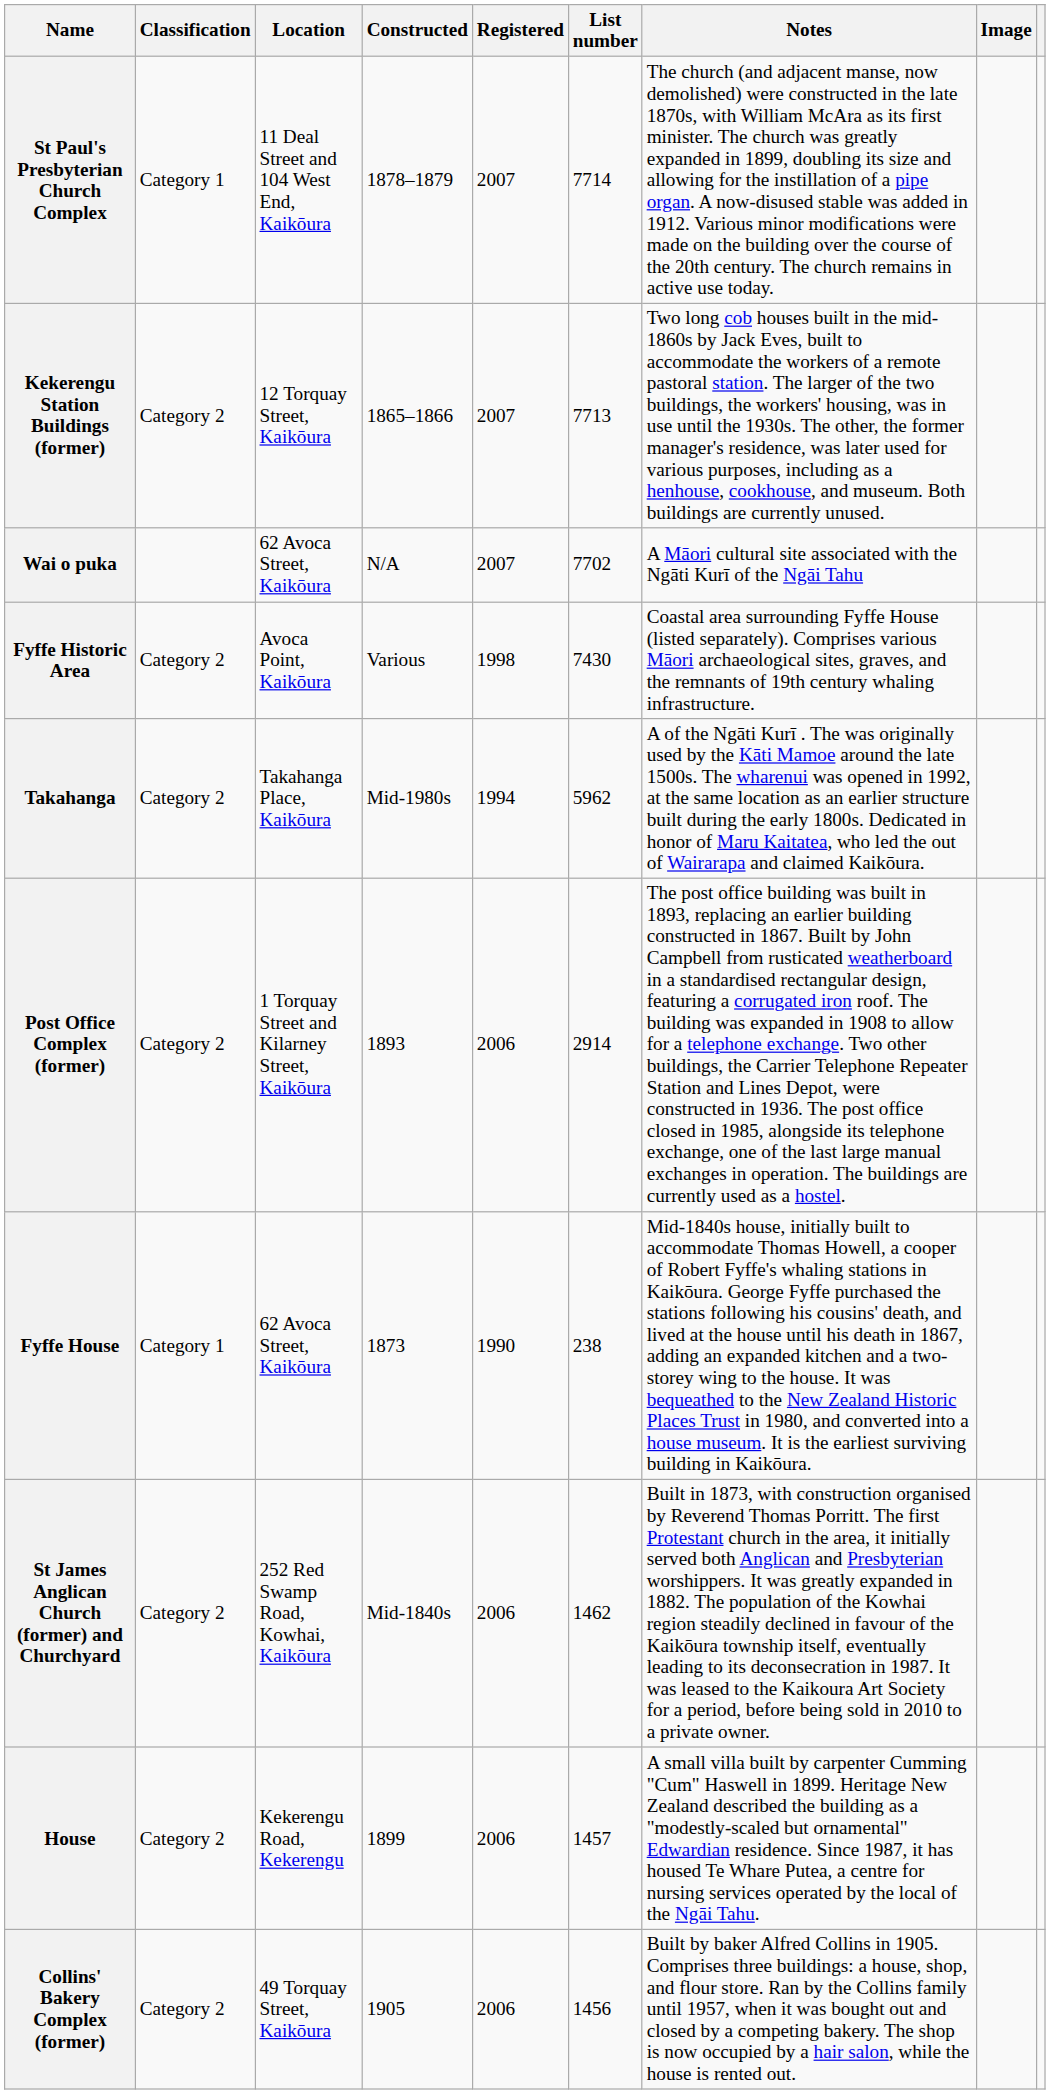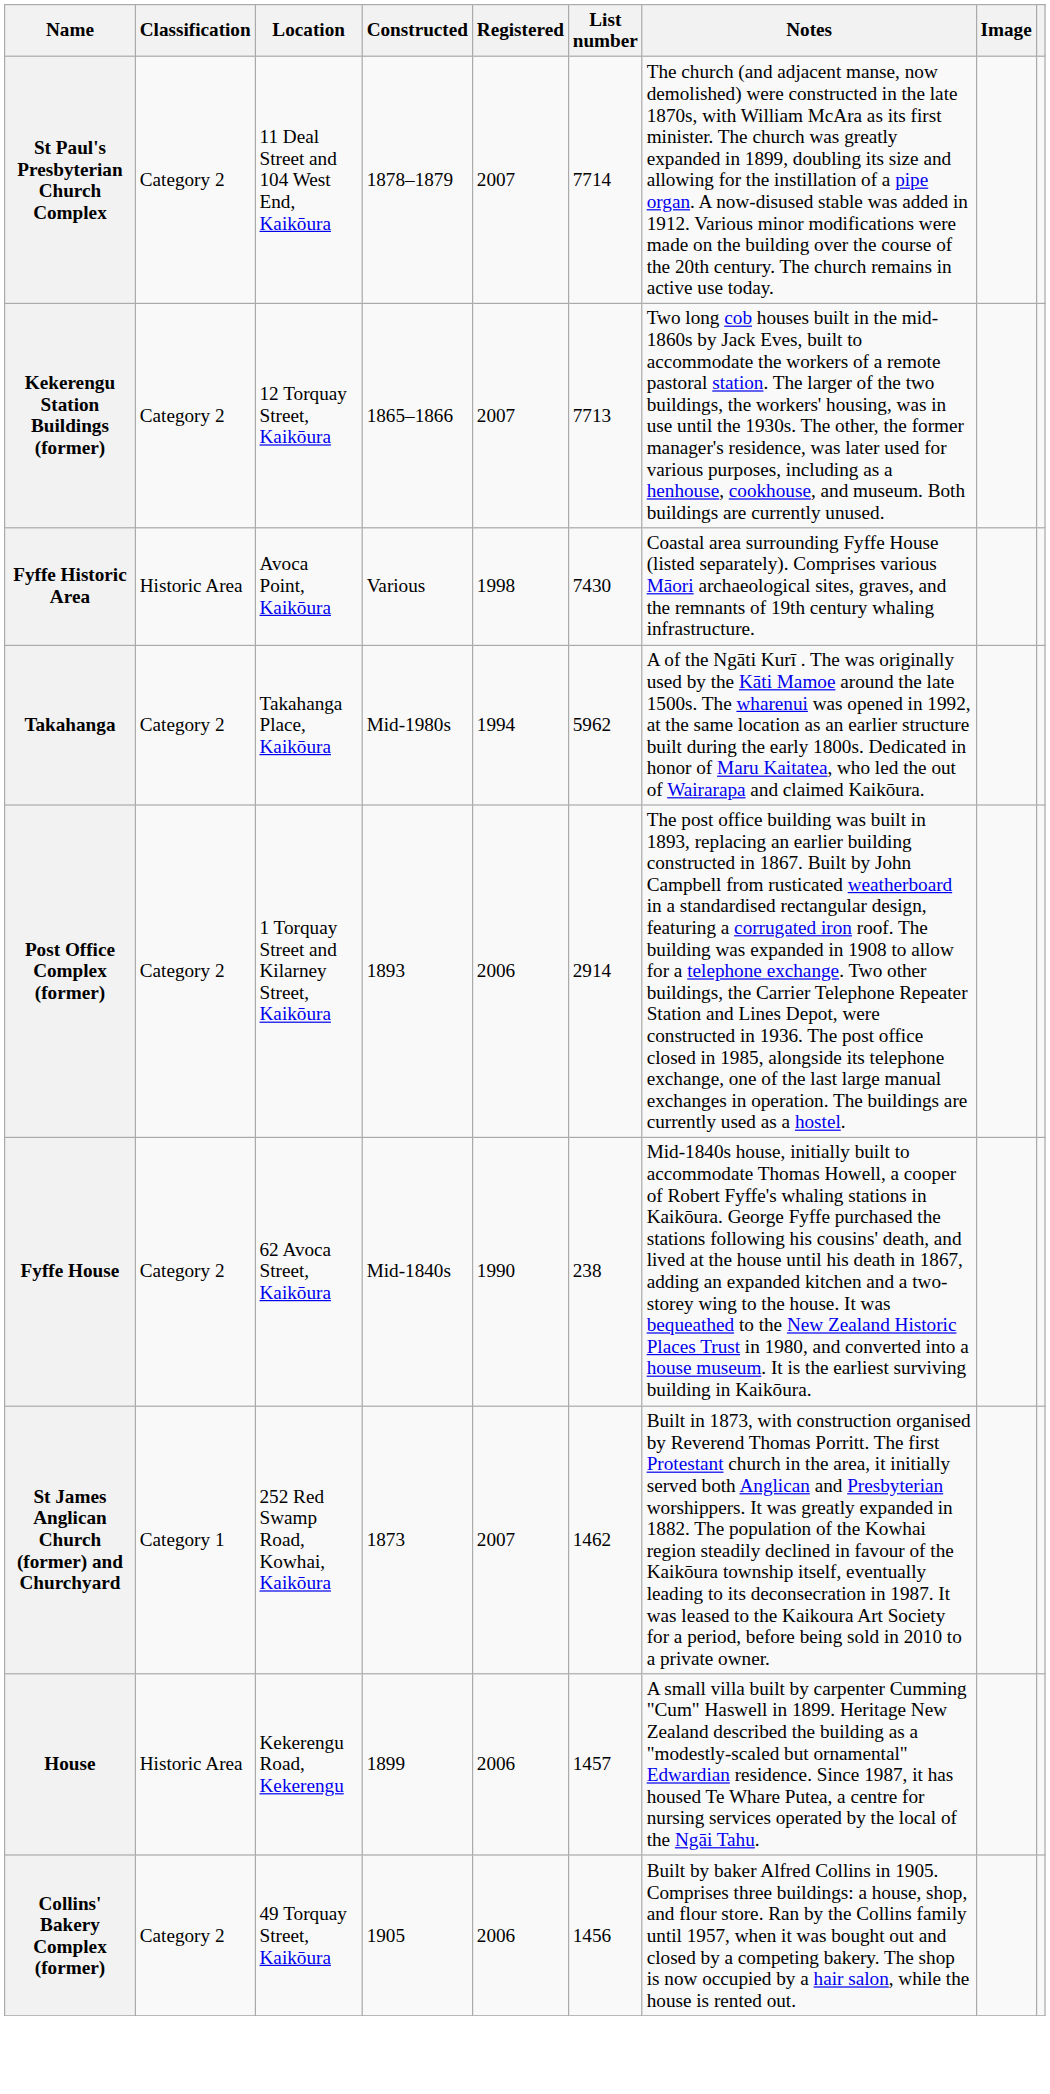St Paul's Presbyterian Church Complex | Classification: Category 1 -> Category 2
- row: Wai o puka | 62 Avoca Street, Kaikōura | N/A | 2007 | 7702 | A Māori cultural site associated with the Ngāti Kurī of the Ngāi Tahu
Fyffe Historic Area | Classification: Category 2 -> Historic Area
Fyffe House | Classification: Category 1 -> Category 2
Fyffe House | Constructed: 1873 -> Mid-1840s
St James Anglican Church (former) and Churchyard | Classification: Category 2 -> Category 1
St James Anglican Church (former) and Churchyard | Constructed: Mid-1840s -> 1873
St James Anglican Church (former) and Churchyard | Registered: 2006 -> 2007
House | Classification: Category 2 -> Historic Area
